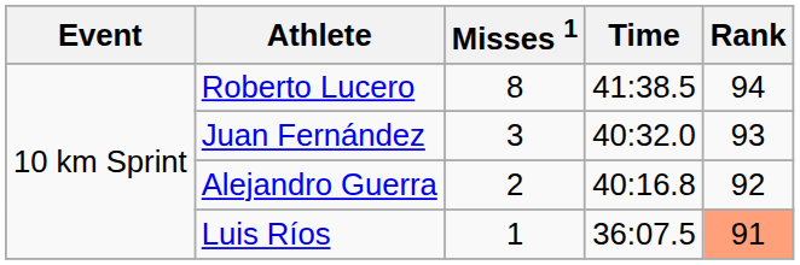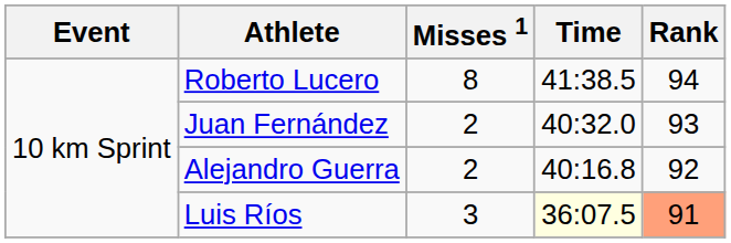Juan Fernández | Misses 1: 3 -> 2
Luis Ríos | Misses 1: 1 -> 3
Luis Ríos | Time: no background -> lightyellow background
